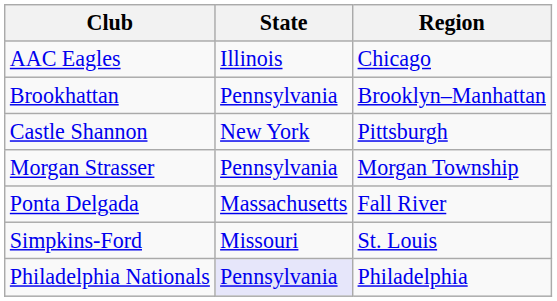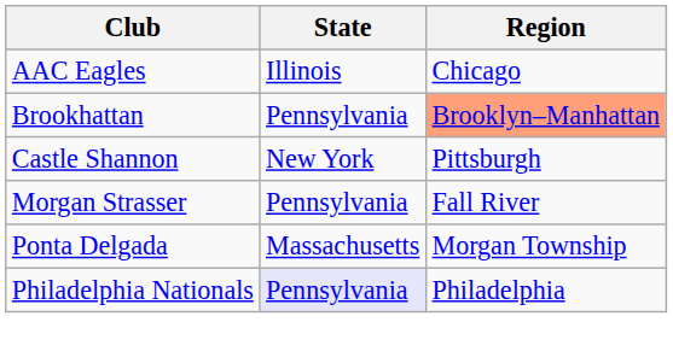Brookhattan | Region: no background -> lightsalmon background
Morgan Strasser | Region: Morgan Township -> Fall River
Ponta Delgada | Region: Fall River -> Morgan Township
- row: Simpkins-Ford | Missouri | St. Louis
